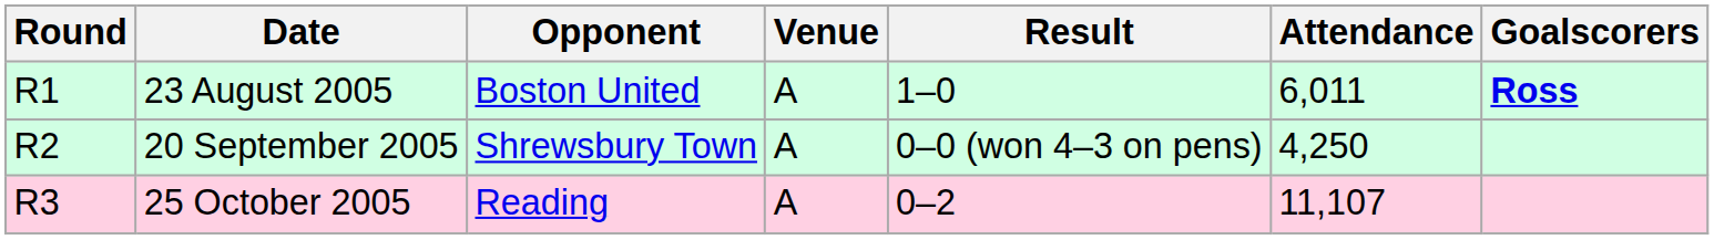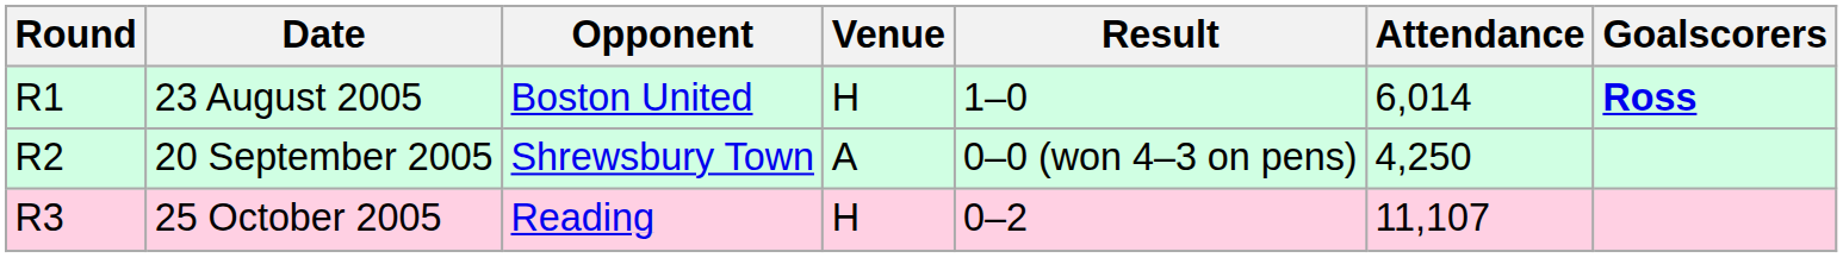23 August 2005 | Venue: A -> H
23 August 2005 | Attendance: 6,011 -> 6,014
25 October 2005 | Venue: A -> H
